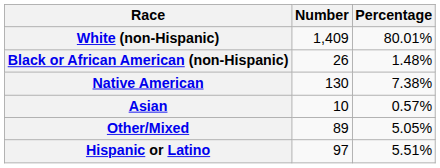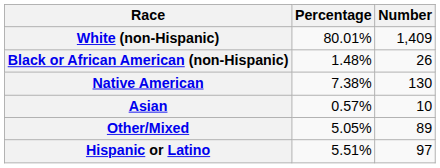columns swapped: Number <-> Percentage
